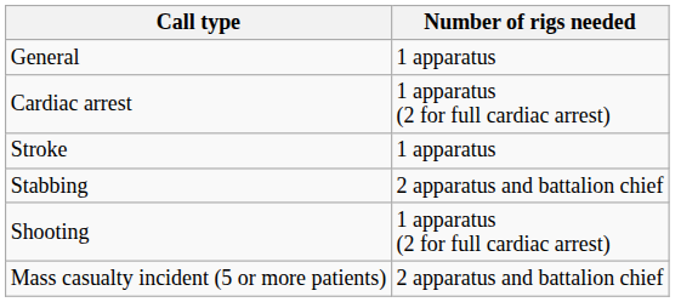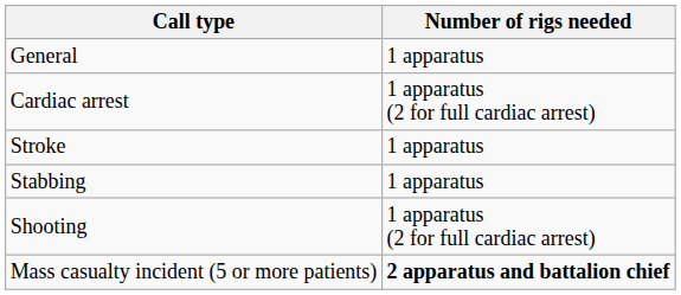Stabbing | Number of rigs needed: 2 apparatus and battalion chief -> 1 apparatus
Mass casualty incident (5 or more patients) | Number of rigs needed: normal -> bold
